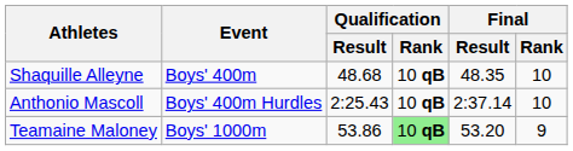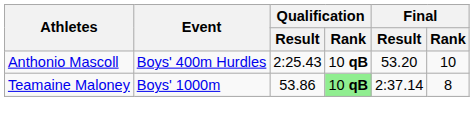- row: Shaquille Alleyne | Boys' 400m | 48.68 | 10 qB | 48.35 | 10
Anthonio Mascoll | Final / Result: 2:37.14 -> 53.20
Teamaine Maloney | Final / Result: 53.20 -> 2:37.14
Teamaine Maloney | Final / Rank: 9 -> 8
